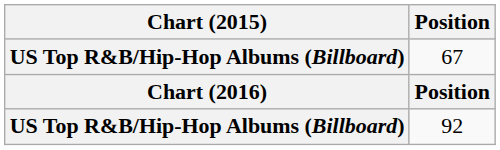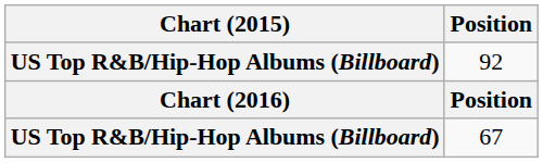rows swapped: 67 <-> 92
